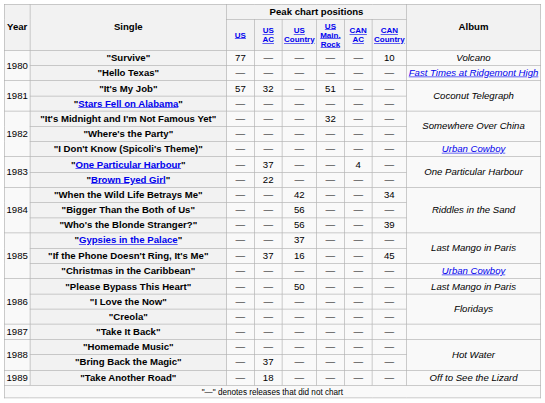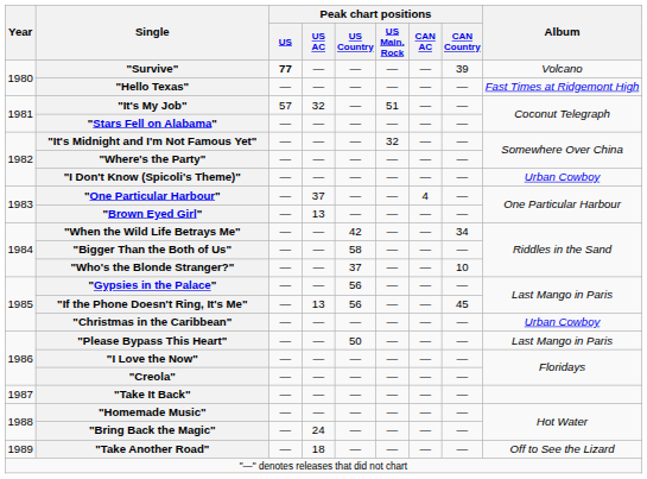"Survive" | Peak chart positions / US: normal -> bold
"Survive" | Peak chart positions / CAN Country: 10 -> 39
"Brown Eyed Girl" | Peak chart positions / US AC: 22 -> 13
"Bigger Than the Both of Us" | Peak chart positions / US Country: 56 -> 58
"Who's the Blonde Stranger?" | Peak chart positions / US Country: 56 -> 37
"Who's the Blonde Stranger?" | Peak chart positions / CAN Country: 39 -> 10
"Gypsies in the Palace" | Peak chart positions / US Country: 37 -> 56
"If the Phone Doesn't Ring, It's Me" | Peak chart positions / US AC: 37 -> 13
"If the Phone Doesn't Ring, It's Me" | Peak chart positions / US Country: 16 -> 56
"Bring Back the Magic" | Peak chart positions / US AC: 37 -> 24
